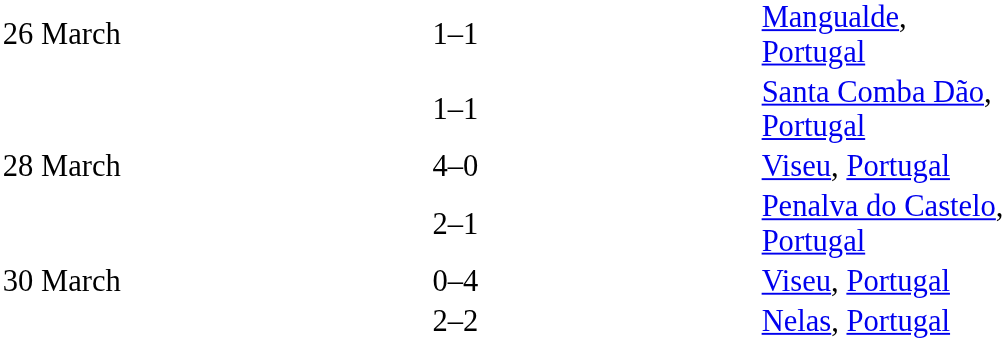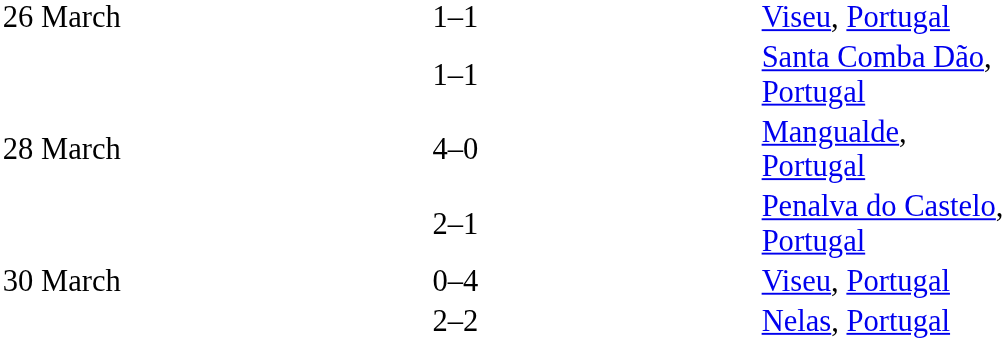26 March / 1–1 | column 5: Mangualde, Portugal -> Viseu, Portugal
4–0 | column 5: Viseu, Portugal -> Mangualde, Portugal
